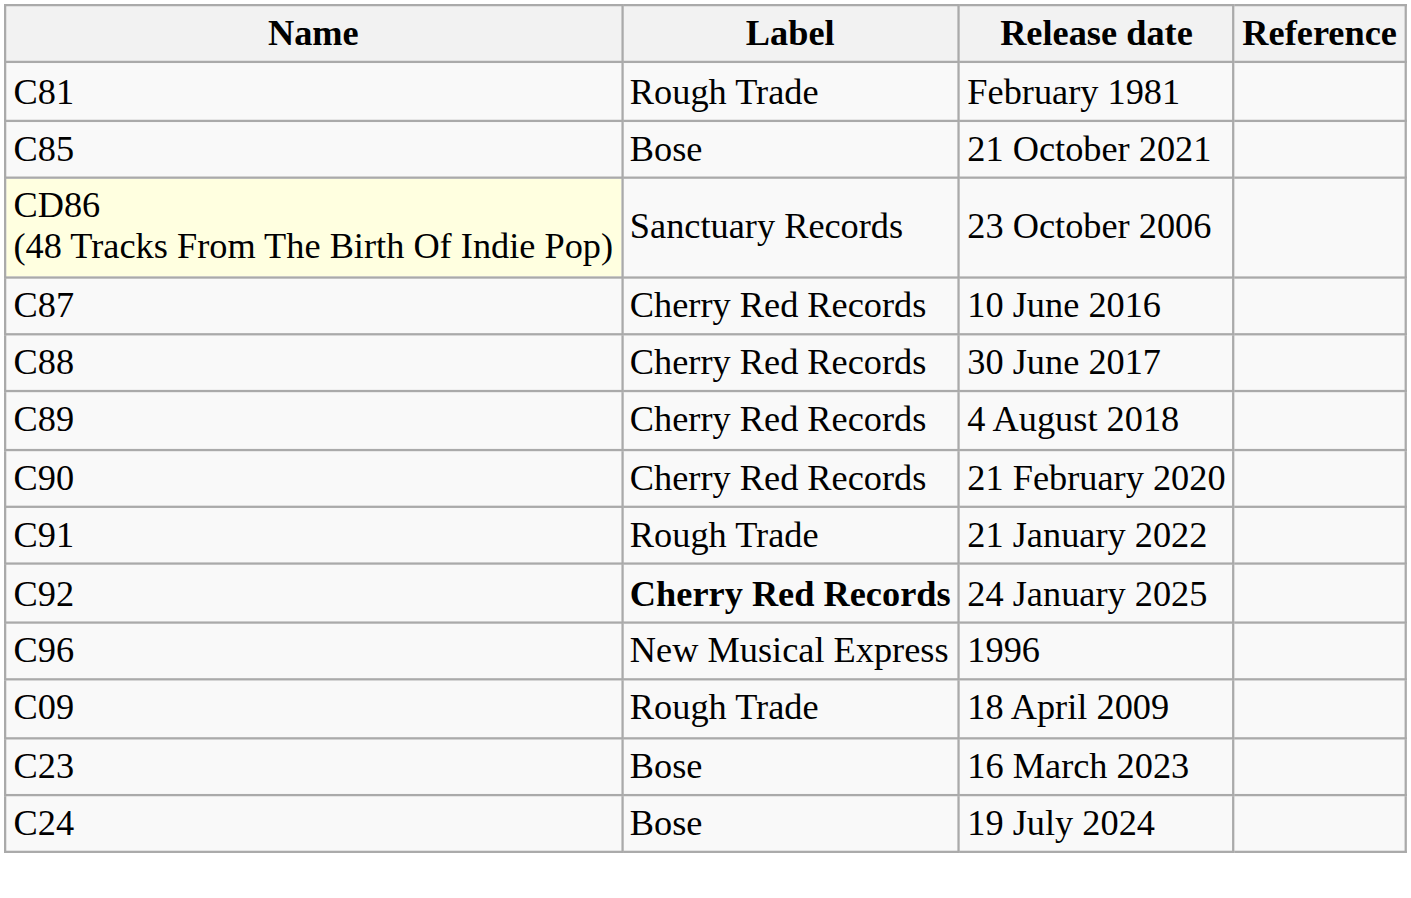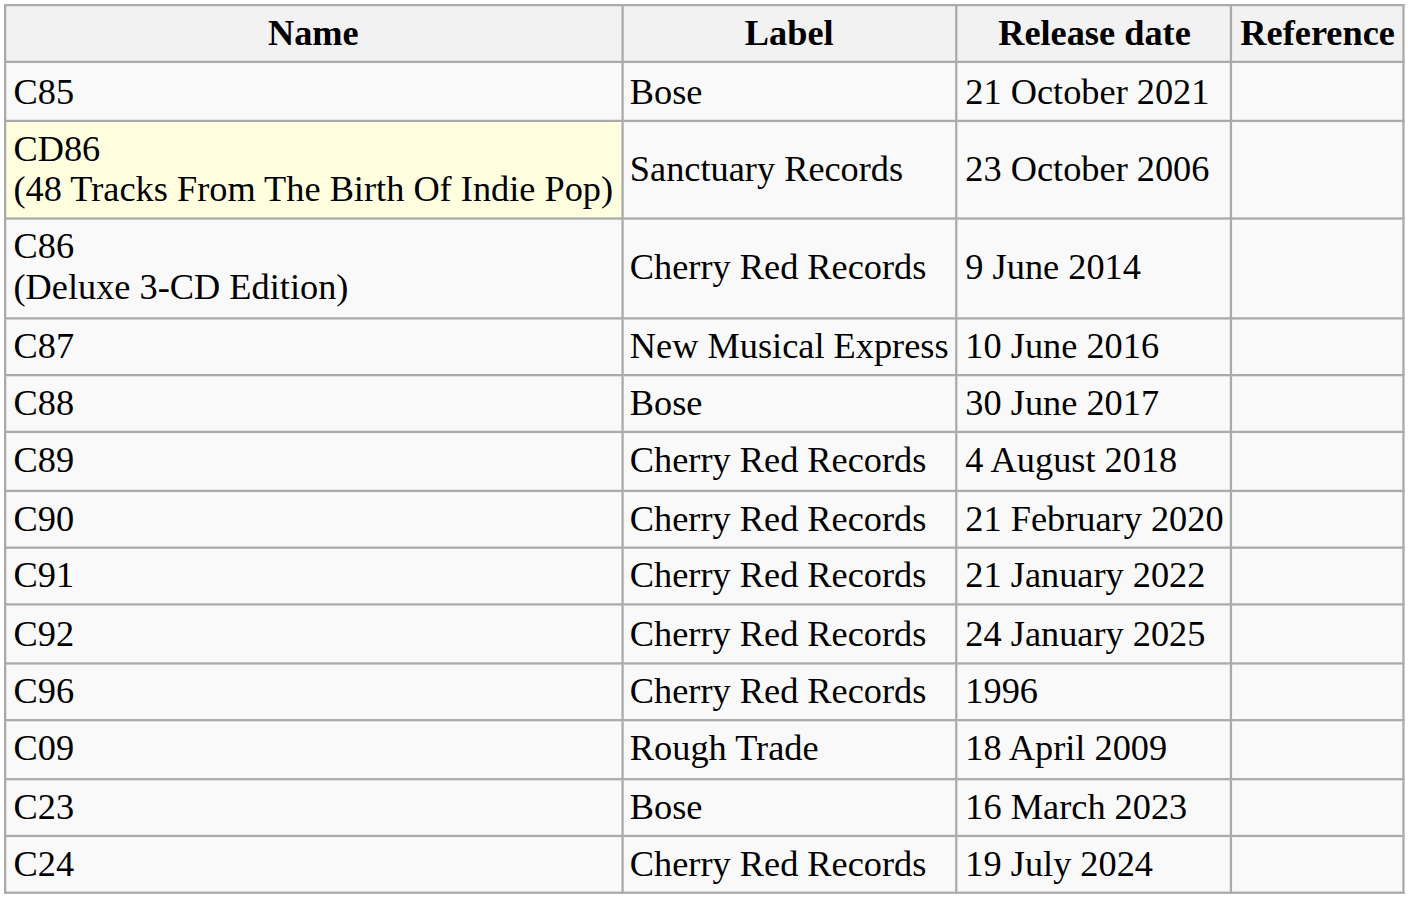- row: C81 | Rough Trade | February 1981
+ row: C86 (Deluxe 3-CD Edition) | Cherry Red Records | 9 June 2014
10 June 2016 | Label: Cherry Red Records -> New Musical Express
30 June 2017 | Label: Cherry Red Records -> Bose
21 January 2022 | Label: Rough Trade -> Cherry Red Records
24 January 2025 | Label: bold -> normal
1996 | Label: New Musical Express -> Cherry Red Records
19 July 2024 | Label: Bose -> Cherry Red Records
